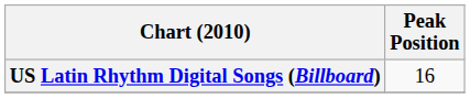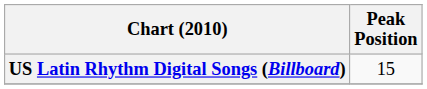US Latin Rhythm Digital Songs (Billboard) | Peak Position: 16 -> 15
